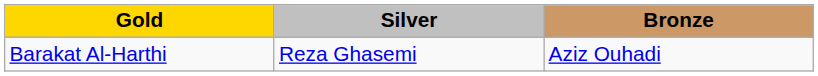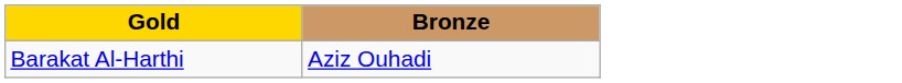- column: Silver | Reza Ghasemi
